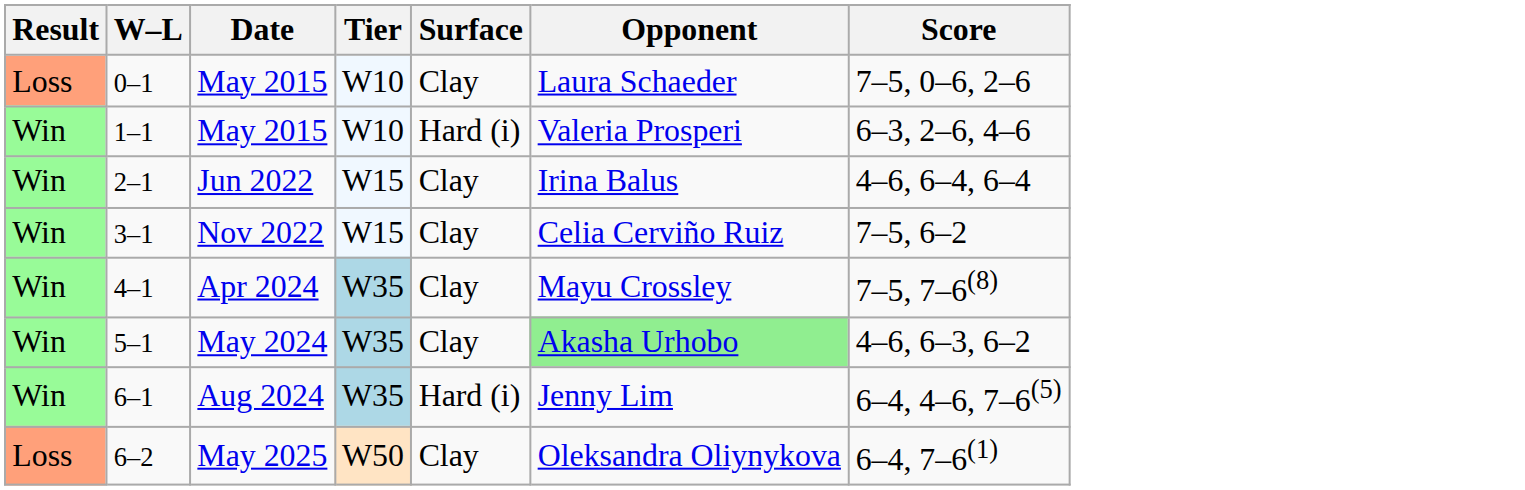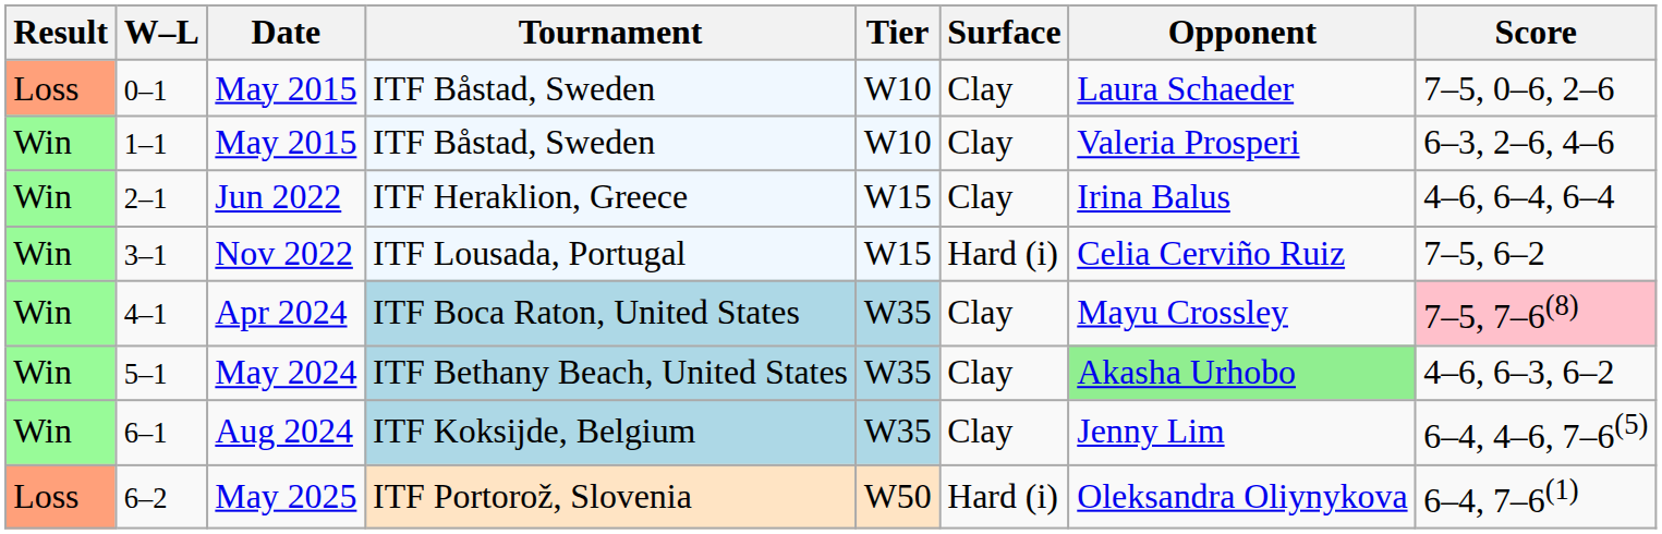+ column: Tournament | ITF Båstad, Sweden | ITF Båstad, Sweden | ITF Heraklion, Greece | ITF Lousada, Portugal | ITF Boca Raton, United States | ITF Bethany Beach, United States | ITF Koksijde, Belgium | ITF Portorož, Slovenia
1–1 | Surface: Hard (i) -> Clay
3–1 | Surface: Clay -> Hard (i)
4–1 | Score: no background -> pink background
6–1 | Surface: Hard (i) -> Clay
6–2 | Surface: Clay -> Hard (i)
